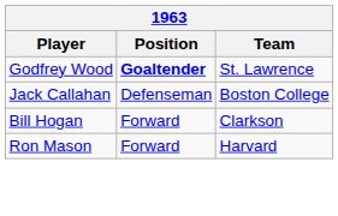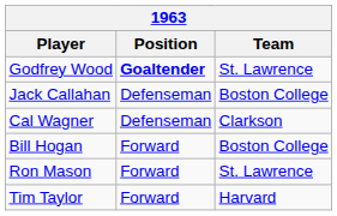+ row: Cal Wagner | Defenseman | Clarkson
Bill Hogan | Team: Clarkson -> Boston College
Ron Mason | Team: Harvard -> St. Lawrence
+ row: Tim Taylor | Forward | Harvard
